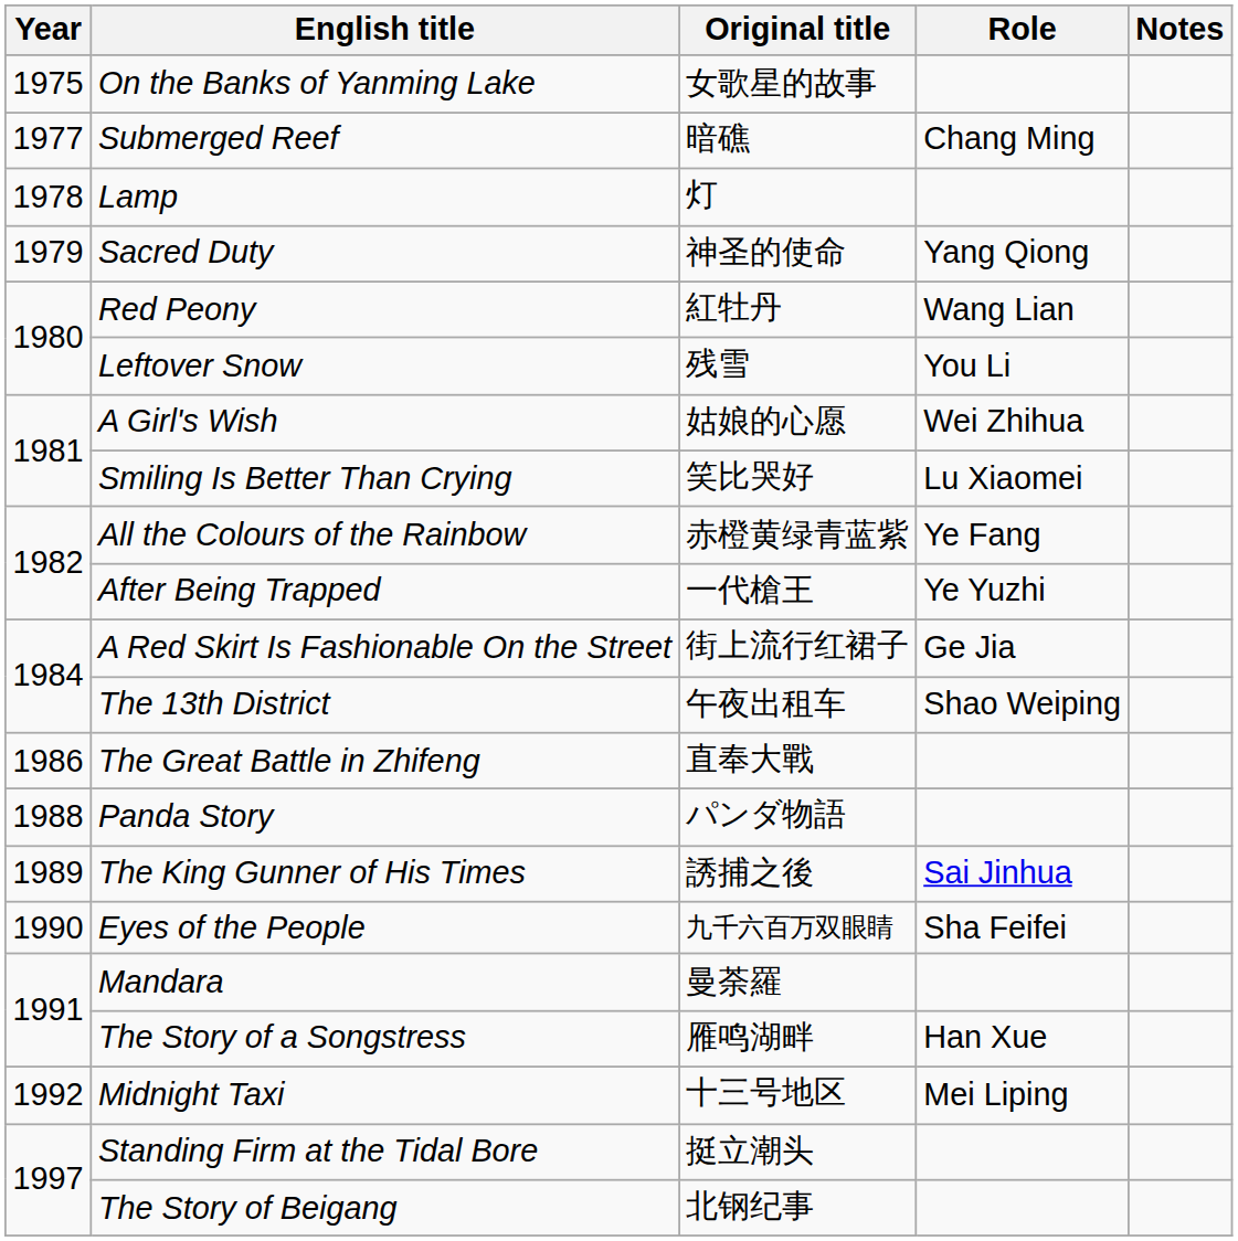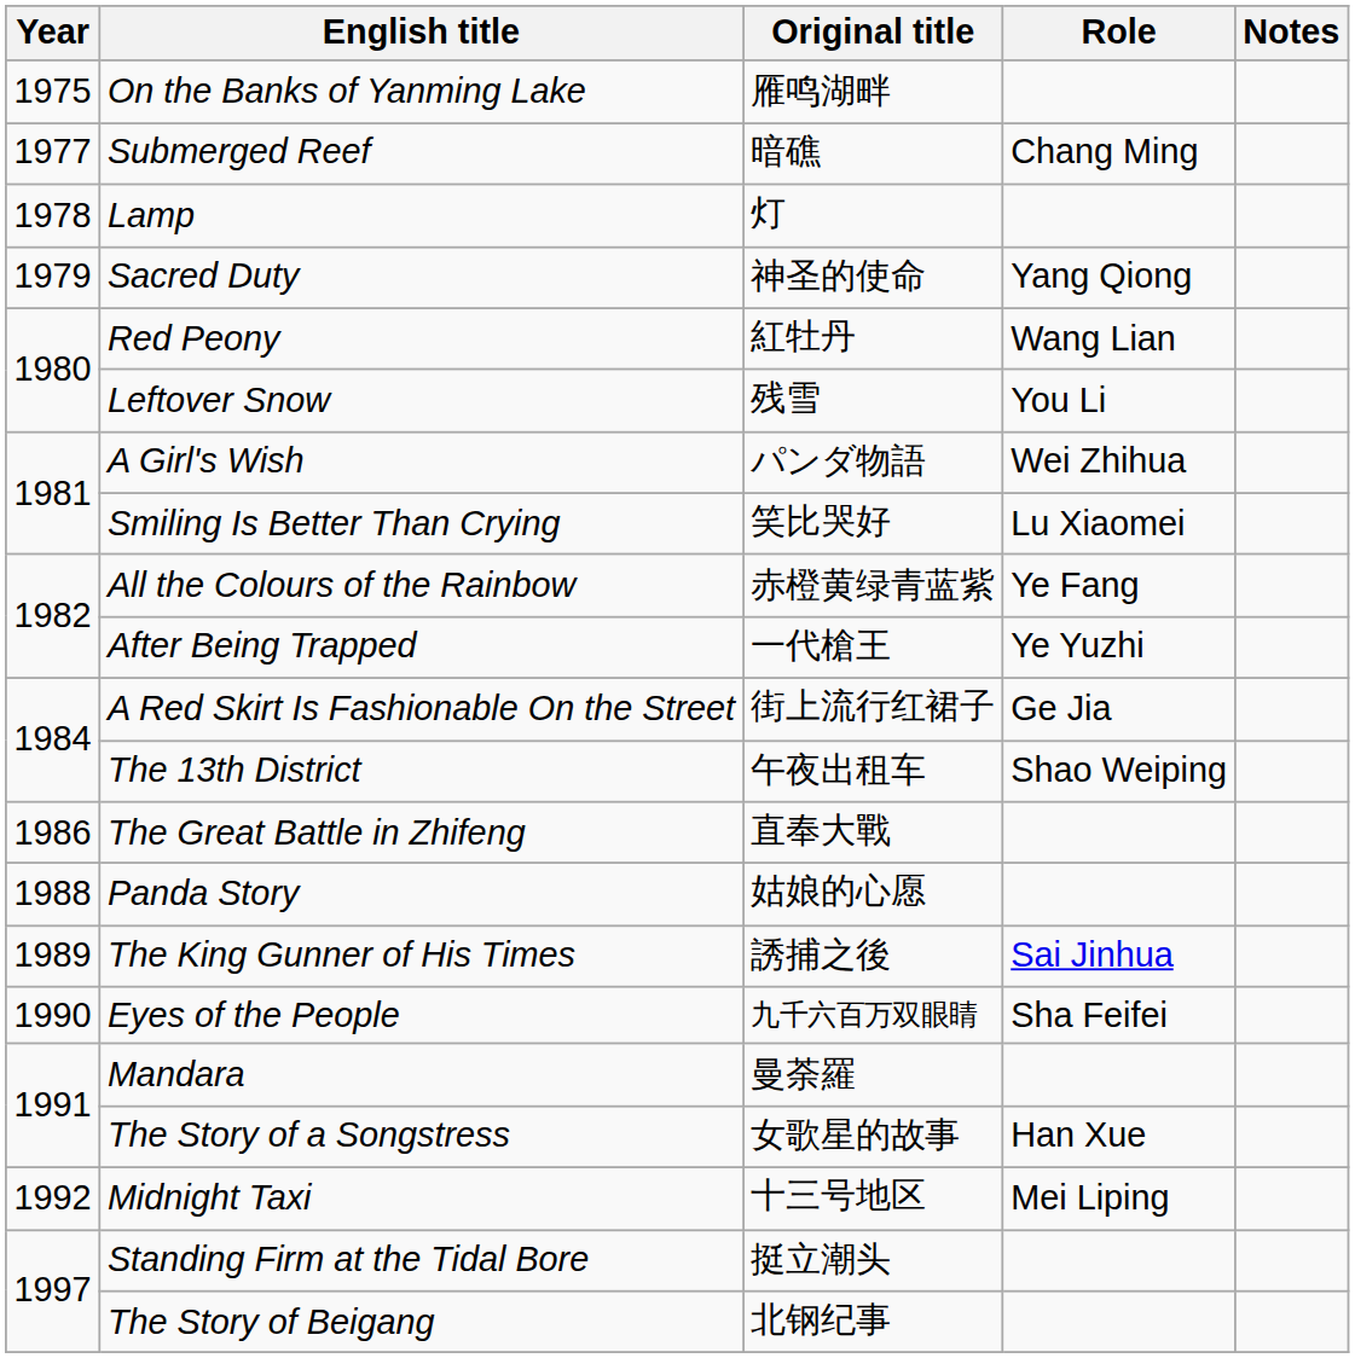On the Banks of Yanming Lake | Original title: 女歌星的故事 -> 雁鸣湖畔
A Girl's Wish | Original title: 姑娘的心愿 -> パンダ物語
Panda Story | Original title: パンダ物語 -> 姑娘的心愿
The Story of a Songstress | Original title: 雁鸣湖畔 -> 女歌星的故事
